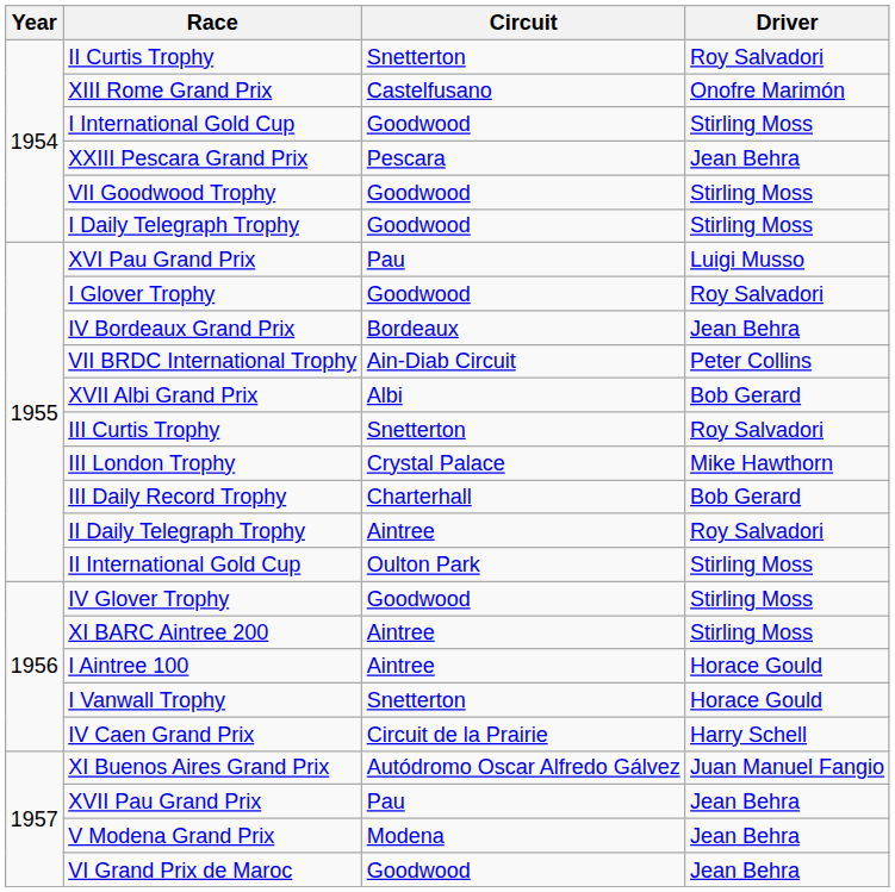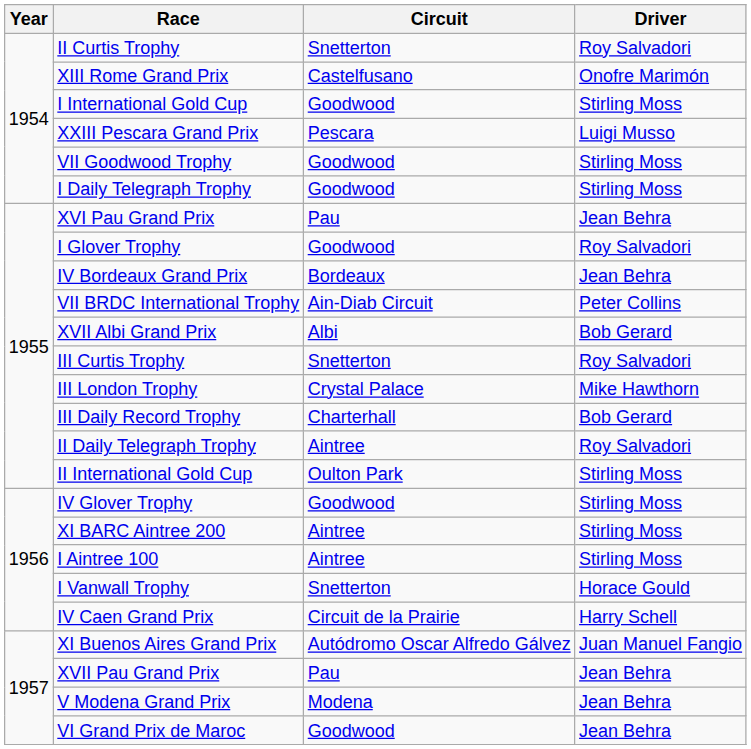XXIII Pescara Grand Prix | Driver: Jean Behra -> Luigi Musso
XVI Pau Grand Prix | Driver: Luigi Musso -> Jean Behra
I Aintree 100 | Driver: Horace Gould -> Stirling Moss
